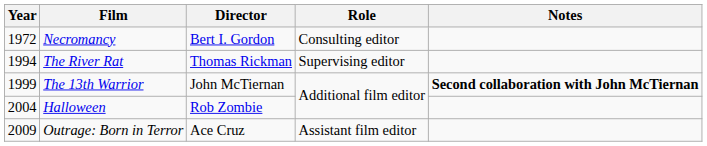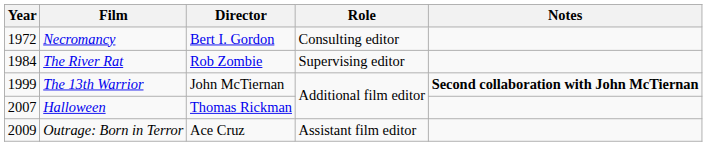The River Rat | Year: 1994 -> 1984
The River Rat | Director: Thomas Rickman -> Rob Zombie
Halloween | Year: 2004 -> 2007
Halloween | Director: Rob Zombie -> Thomas Rickman
